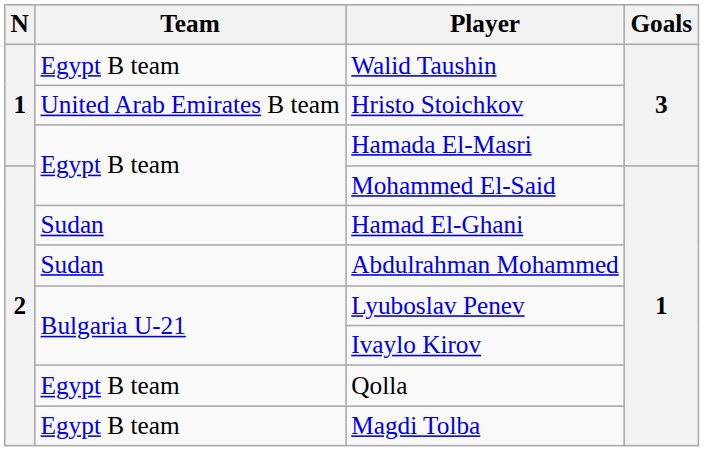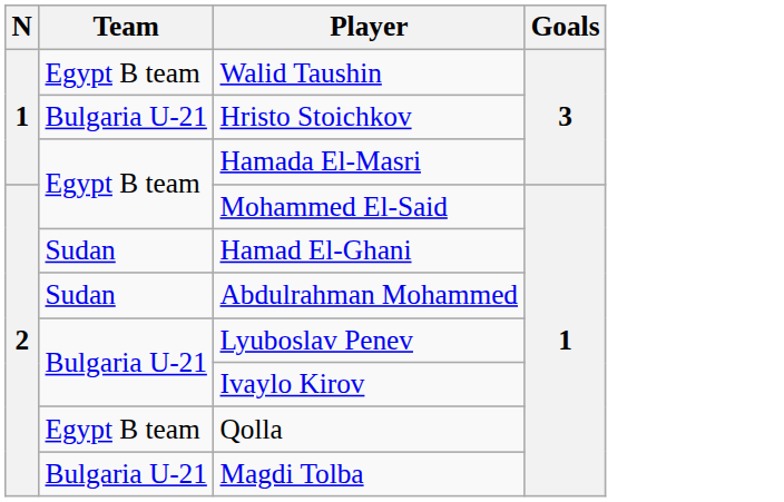Hristo Stoichkov | Team: United Arab Emirates B team -> Bulgaria U-21
Magdi Tolba | Team: Egypt B team -> Bulgaria U-21
